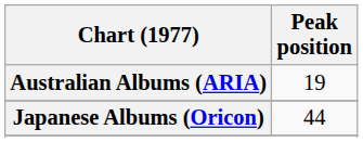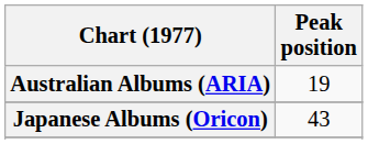Japanese Albums (Oricon) | Peak position: 44 -> 43
